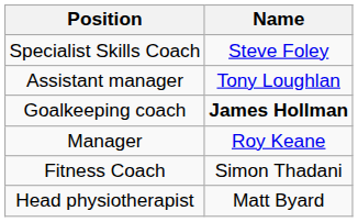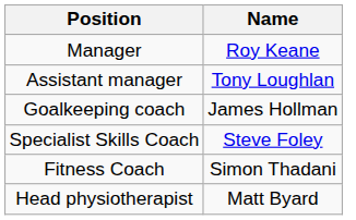rows swapped: Manager <-> Specialist Skills Coach
Goalkeeping coach | Name: bold -> normal
